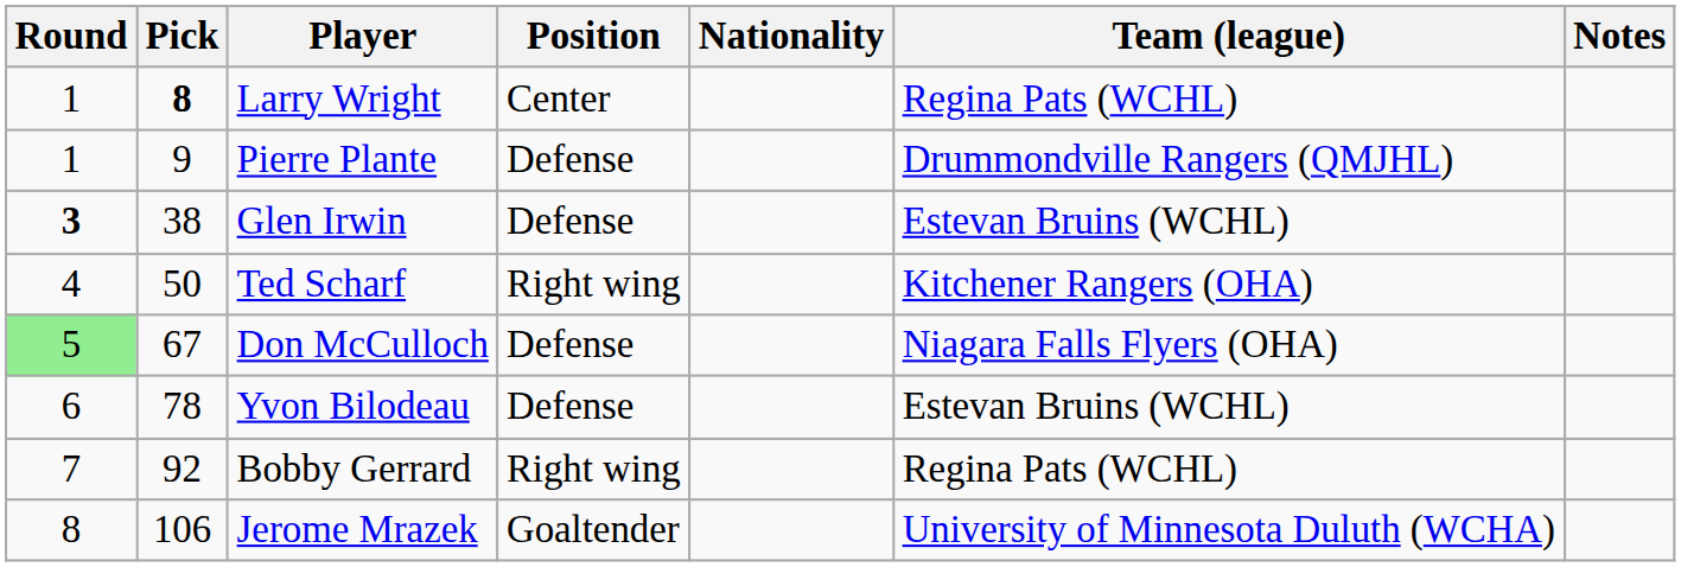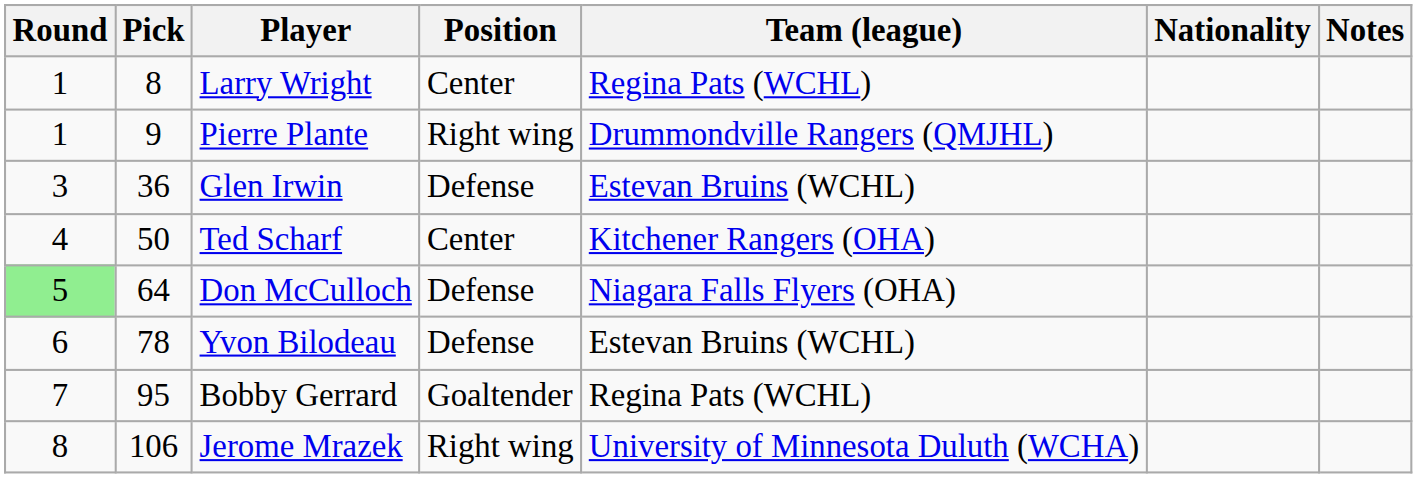columns swapped: Nationality <-> Team (league)
Larry Wright | Pick: bold -> normal
Pierre Plante | Position: Defense -> Right wing
Glen Irwin | Round: bold -> normal
Glen Irwin | Pick: 38 -> 36
Ted Scharf | Position: Right wing -> Center
Don McCulloch | Pick: 67 -> 64
Bobby Gerrard | Pick: 92 -> 95
Bobby Gerrard | Position: Right wing -> Goaltender
Jerome Mrazek | Position: Goaltender -> Right wing
